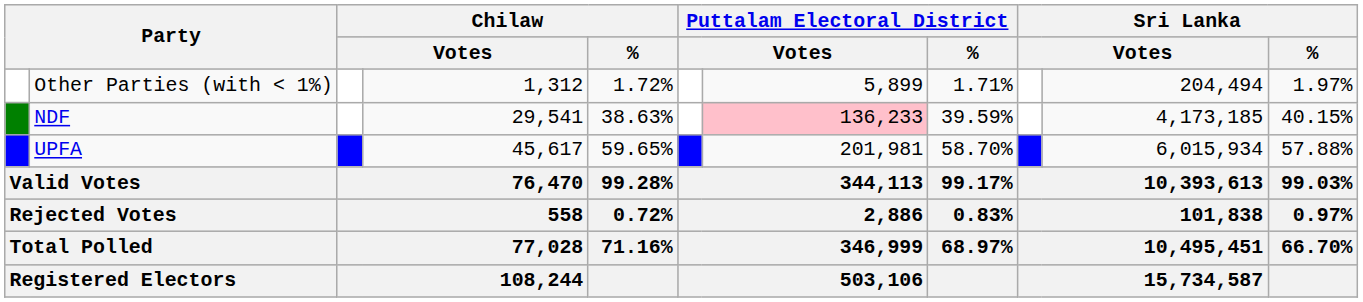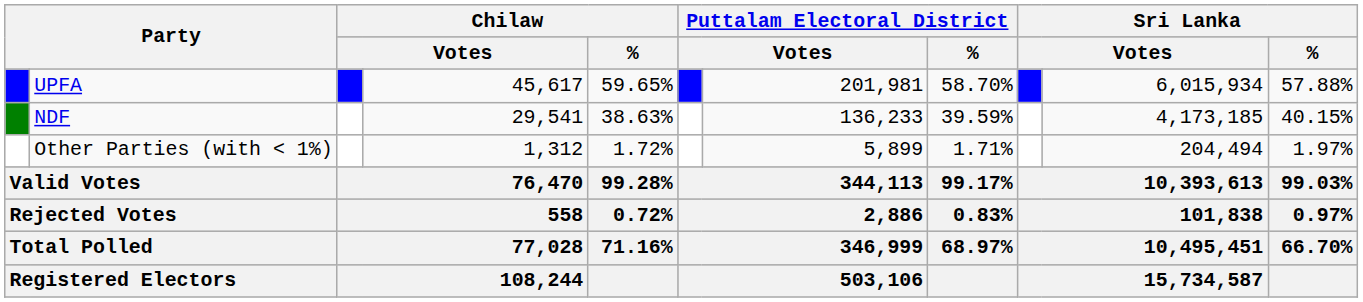rows swapped: UPFA <-> Other Parties (with < 1%)
NDF | column 7: pink background -> no background
